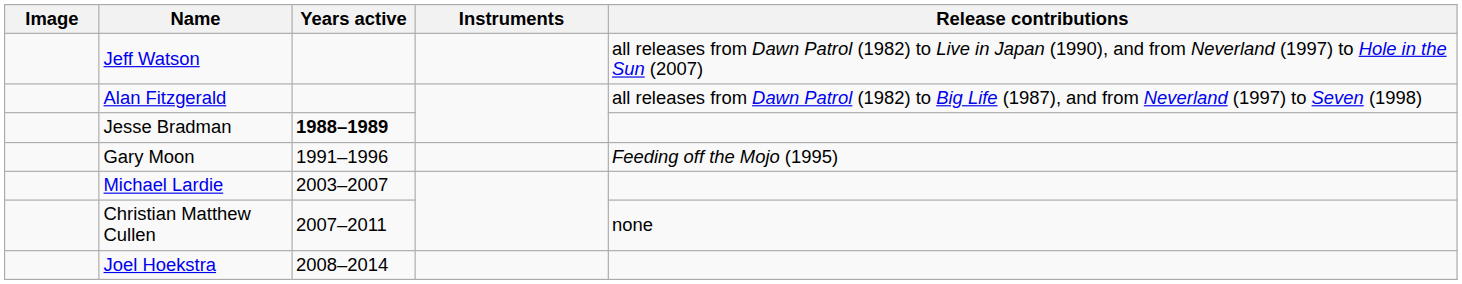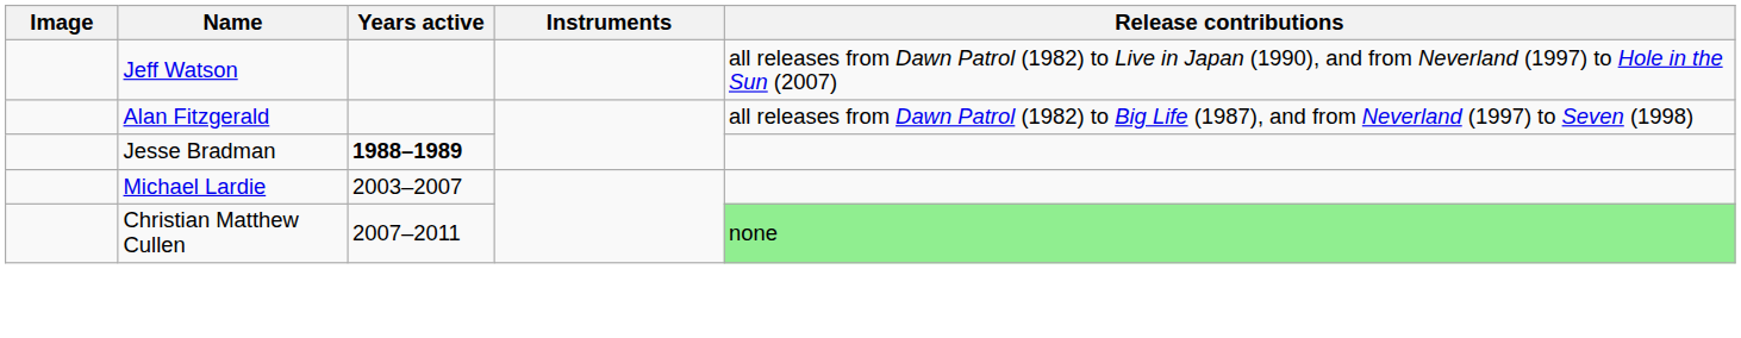- row: Gary Moon | 1991–1996 | Feeding off the Mojo (1995)
Christian Matthew Cullen | Release contributions: no background -> lightgreen background
- row: Joel Hoekstra | 2008–2014
